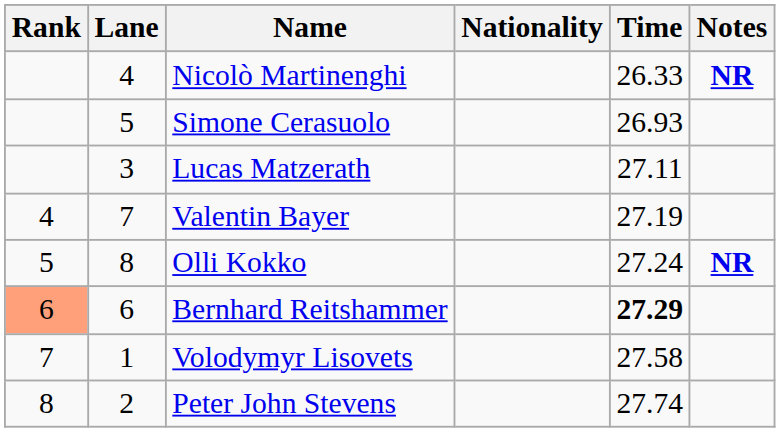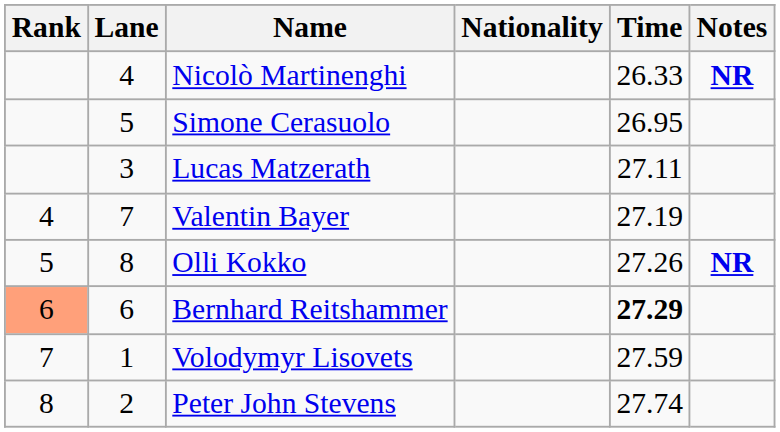Simone Cerasuolo | Time: 26.93 -> 26.95
Olli Kokko | Time: 27.24 -> 27.26
Volodymyr Lisovets | Time: 27.58 -> 27.59
